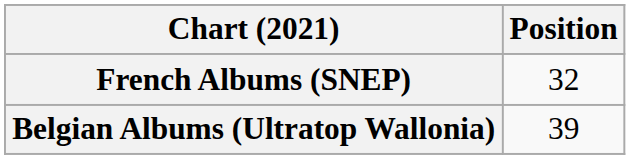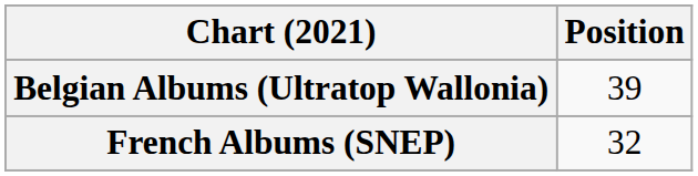rows swapped: Belgian Albums (Ultratop Wallonia) <-> French Albums (SNEP)
